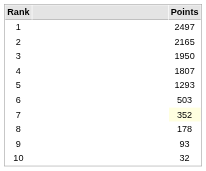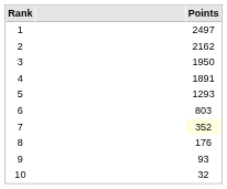2 | Points: 2165 -> 2162
4 | Points: 1807 -> 1891
6 | Points: 503 -> 803
8 | Points: 178 -> 176
